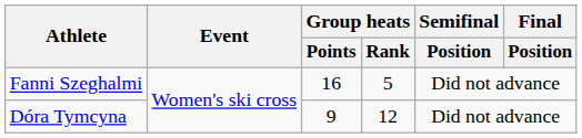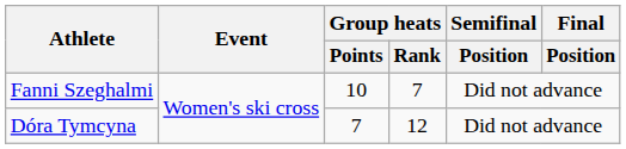Fanni Szeghalmi | Group heats / Points: 16 -> 10
Fanni Szeghalmi | Group heats / Rank: 5 -> 7
Dóra Tymcyna | Group heats / Points: 9 -> 7
